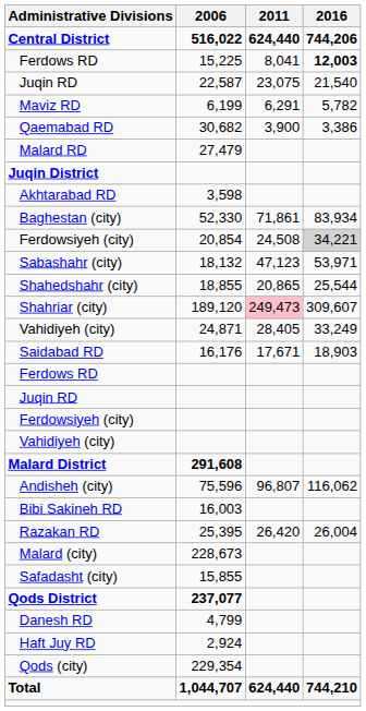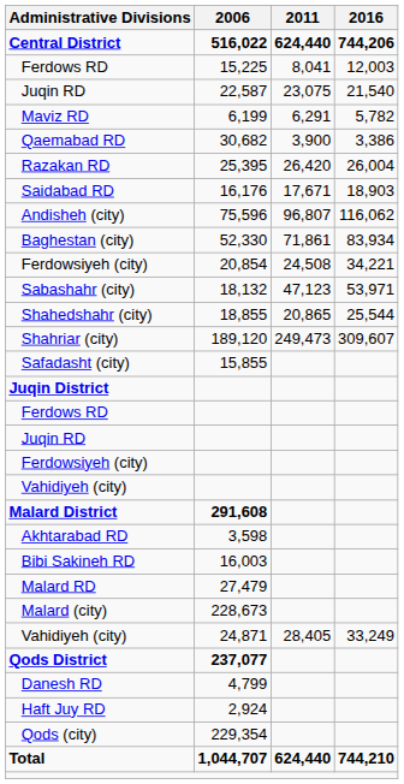Ferdows RD / 15,225 | 2016: bold -> normal
rows swapped: Razakan RD <-> Malard RD
rows swapped: Saidabad RD <-> Juqin District
rows swapped: Andisheh (city) <-> Akhtarabad RD
Ferdowsiyeh (city) / 20,854 | 2016: lightgrey background -> no background
Shahriar (city) | 2011: pink background -> no background
rows swapped: Vahidiyeh (city) / 24,871 <-> Safadasht (city)
